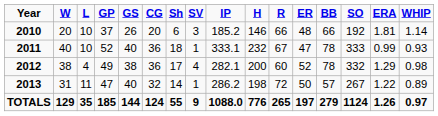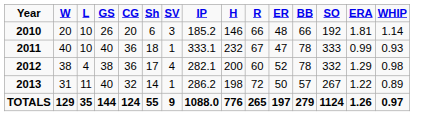- column: GP | 37 | 52 | 49 | 47 | 185
